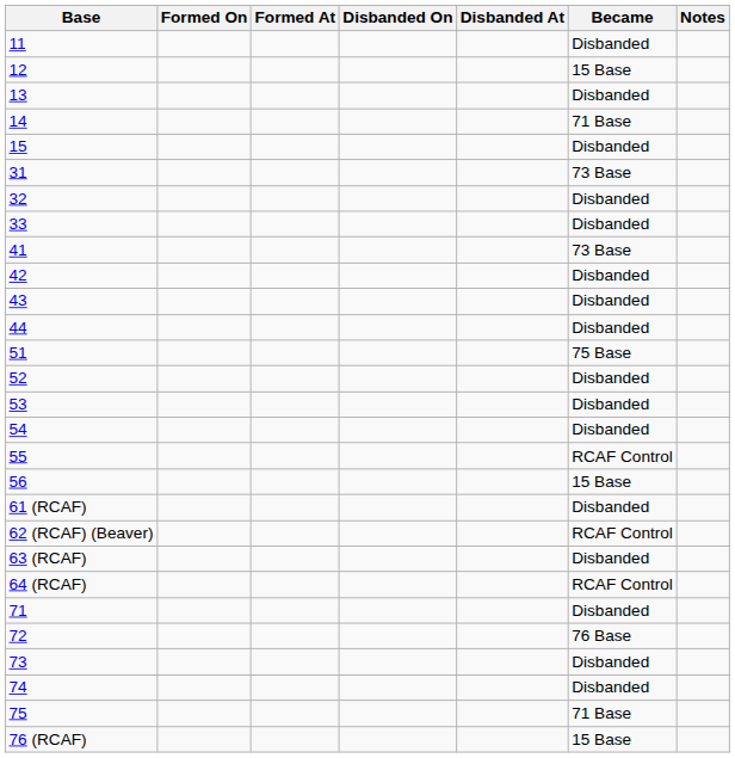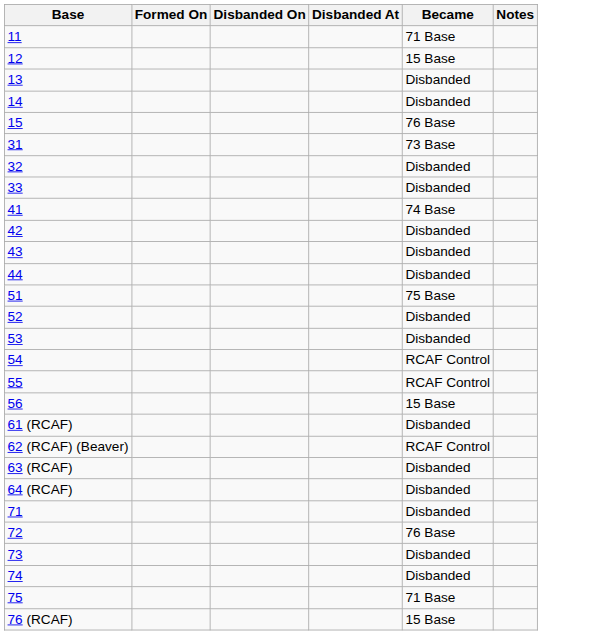- column: Formed At
11 | Became: Disbanded -> 71 Base
14 | Became: 71 Base -> Disbanded
15 | Became: Disbanded -> 76 Base
41 | Became: 73 Base -> 74 Base
54 | Became: Disbanded -> RCAF Control
64 (RCAF) | Became: RCAF Control -> Disbanded
